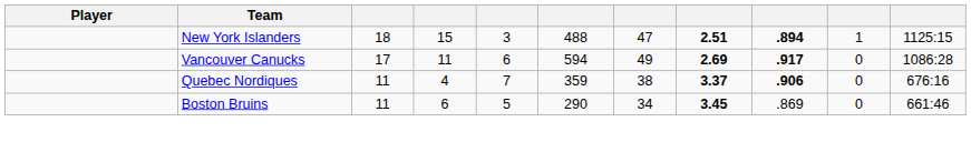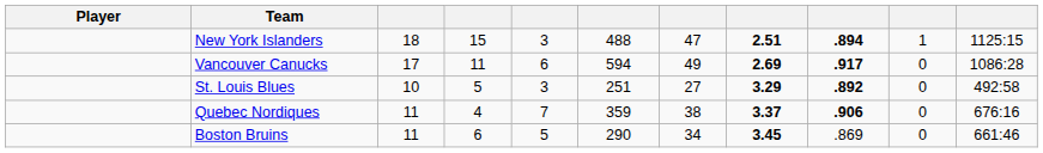+ row: St. Louis Blues | 10 | 5 | 3 | 251 | 27 | 3.29 | .892 | 0 | 492:58
